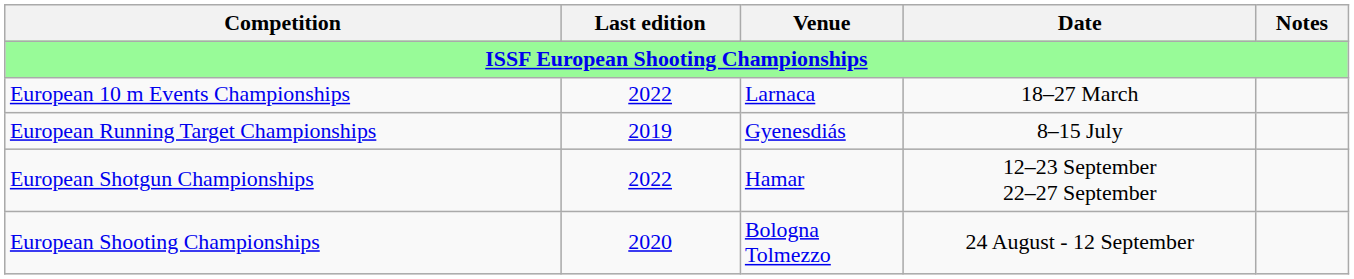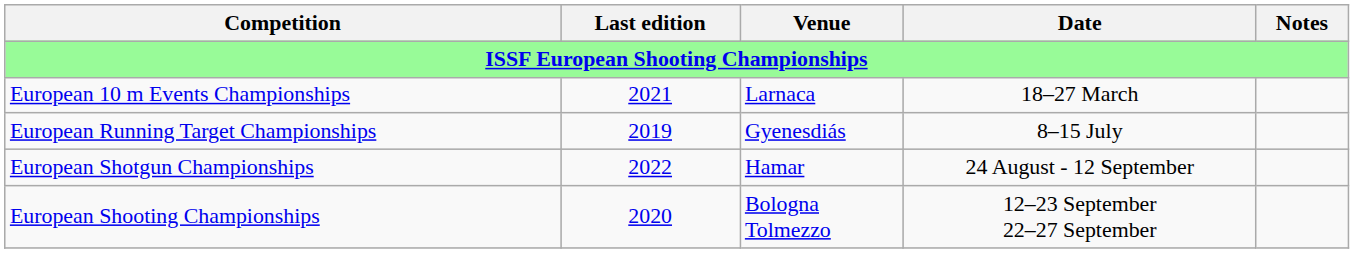European 10 m Events Championships | Last edition: 2022 -> 2021
European Shotgun Championships | Date: 12–23 September 22–27 September -> 24 August - 12 September
European Shooting Championships | Date: 24 August - 12 September -> 12–23 September 22–27 September
